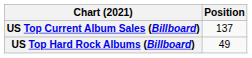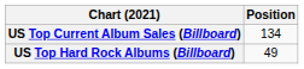US Top Current Album Sales (Billboard) | Position: 137 -> 134
